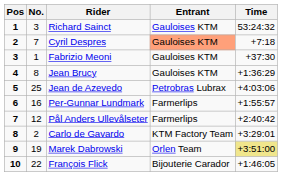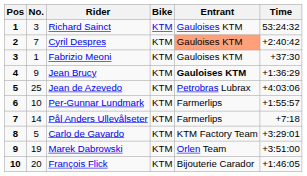+ column: Bike | KTM | KTM | KTM | KTM | KTM | KTM | KTM | KTM | KTM | KTM
Cyril Despres | Time: +7:18 -> +2:40:42
Jean Brucy | No.: 8 -> 9
Jean Brucy | Entrant: normal -> bold
Per-Gunnar Lundmark | No.: 16 -> 10
Pål Anders Ullevålseter | No.: 12 -> 14
Pål Anders Ullevålseter | Time: +2:40:42 -> +7:18
Carlo de Gavardo | No.: 2 -> 5
Marek Dabrowski | Time: khaki background -> no background
François Flick | No.: 22 -> 20
